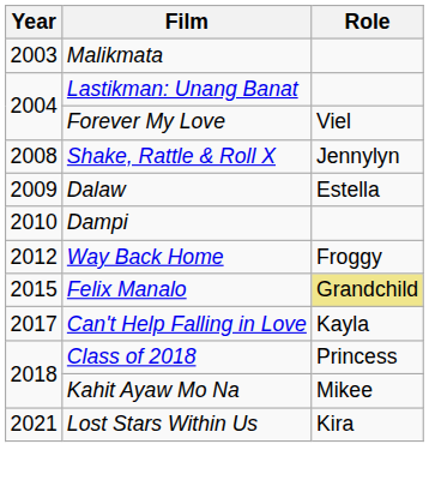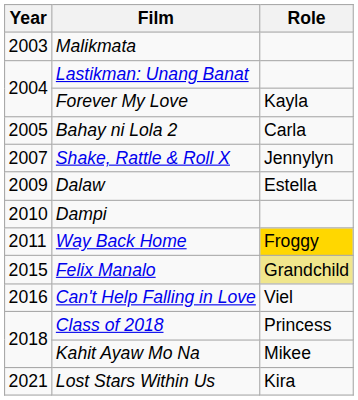Forever My Love | Role: Viel -> Kayla
+ row: 2005 | Bahay ni Lola 2 | Carla
Shake, Rattle & Roll X | Year: 2008 -> 2007
Way Back Home | Year: 2012 -> 2011
Way Back Home | Role: no background -> gold background
Can't Help Falling in Love | Year: 2017 -> 2016
Can't Help Falling in Love | Role: Kayla -> Viel
